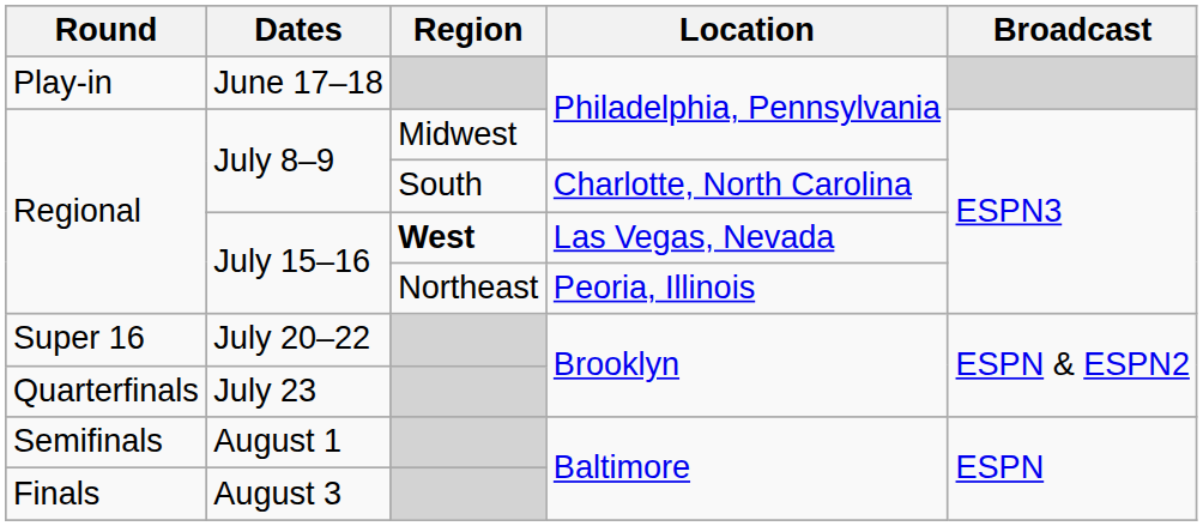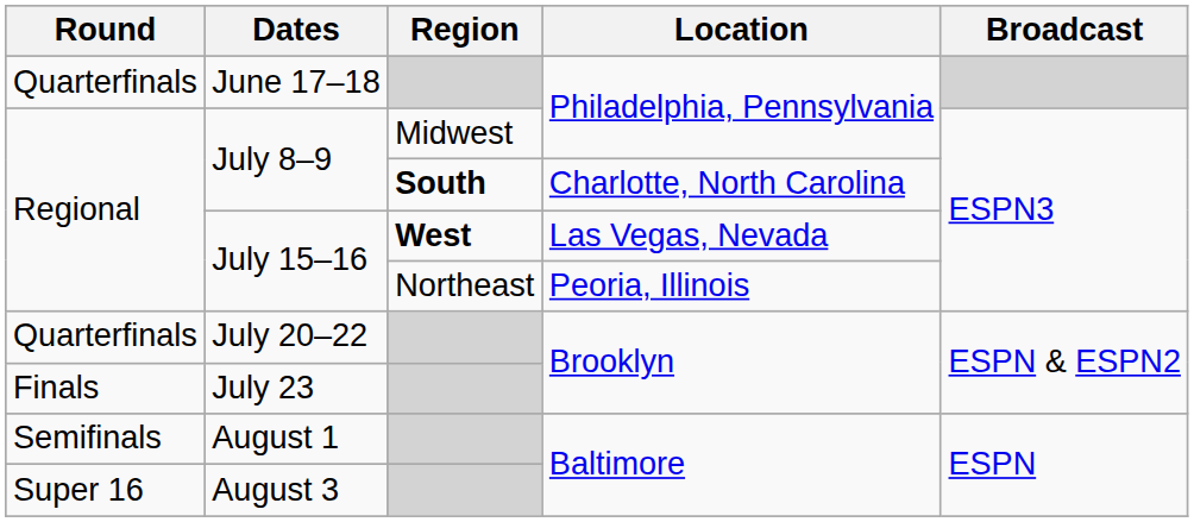June 17–18 | Round: Play-in -> Quarterfinals
July 8–9 / Charlotte, North Carolina | Region: normal -> bold
July 20–22 | Round: Super 16 -> Quarterfinals
July 23 | Round: Quarterfinals -> Finals
August 3 | Round: Finals -> Super 16
